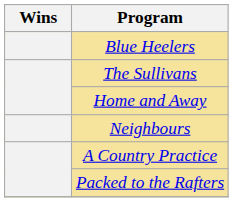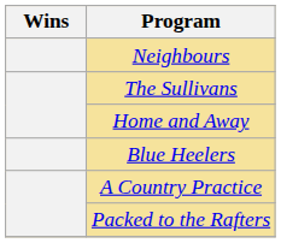rows swapped: Blue Heelers <-> Neighbours
